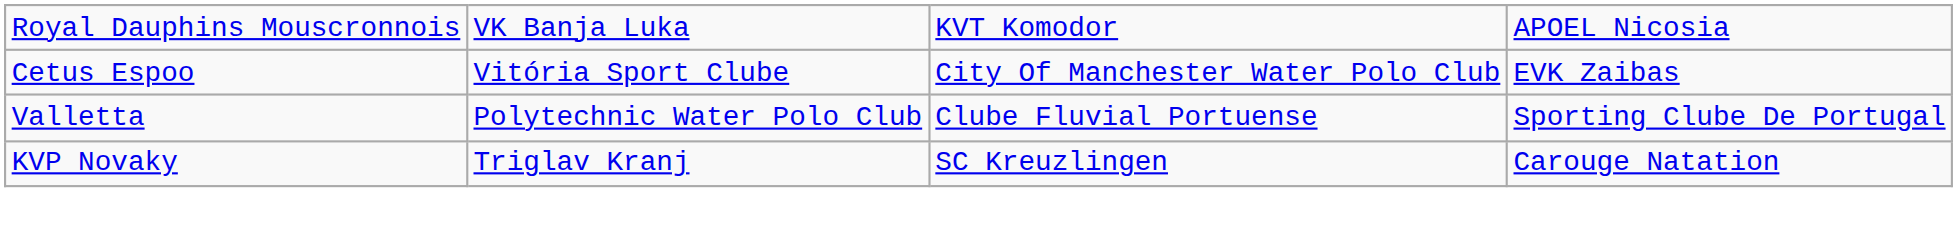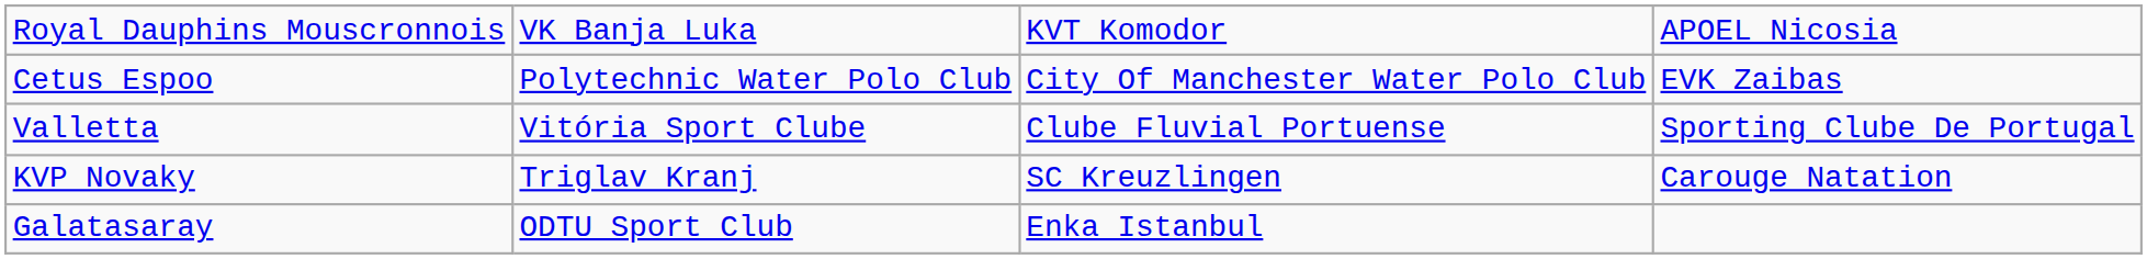Cetus Espoo | column 2: Vitória Sport Clube -> Polytechnic Water Polo Club
Valletta | column 2: Polytechnic Water Polo Club -> Vitória Sport Clube
+ row: Galatasaray | ODTU Sport Club | Enka Istanbul
